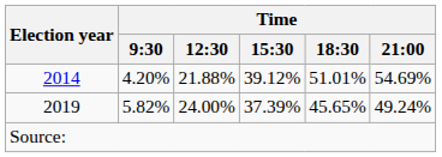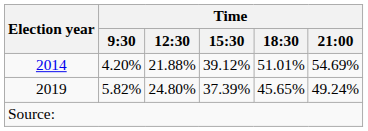2019 | Time / 12:30: 24.00% -> 24.80%
